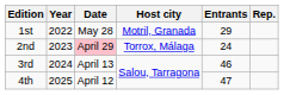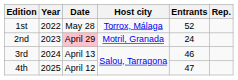1st | Host city: Motril, Granada -> Torrox, Málaga
1st | Entrants: 29 -> 52
2nd | Host city: Torrox, Málaga -> Motril, Granada
